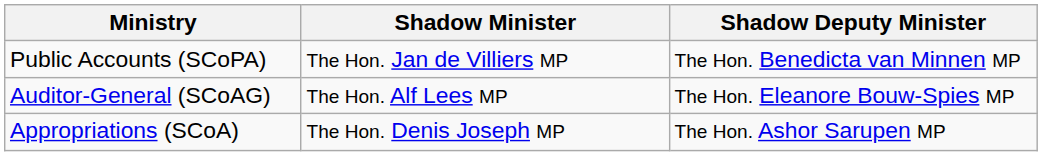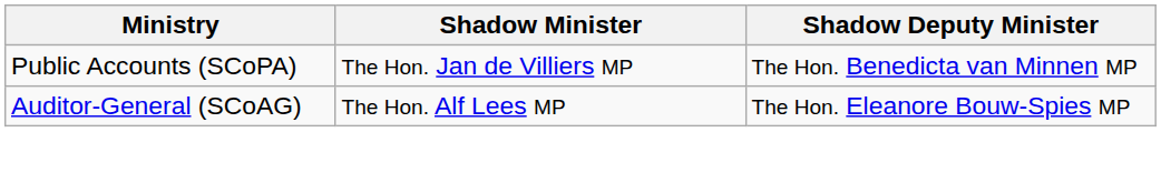- row: Appropriations (SCoA) | The Hon. Denis Joseph MP | The Hon. Ashor Sarupen MP
